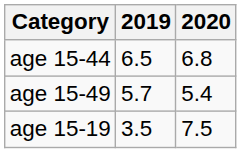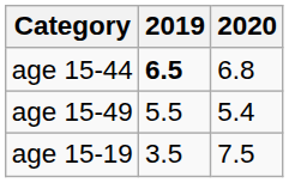age 15-44 | 2019: normal -> bold
age 15-49 | 2019: 5.7 -> 5.5
